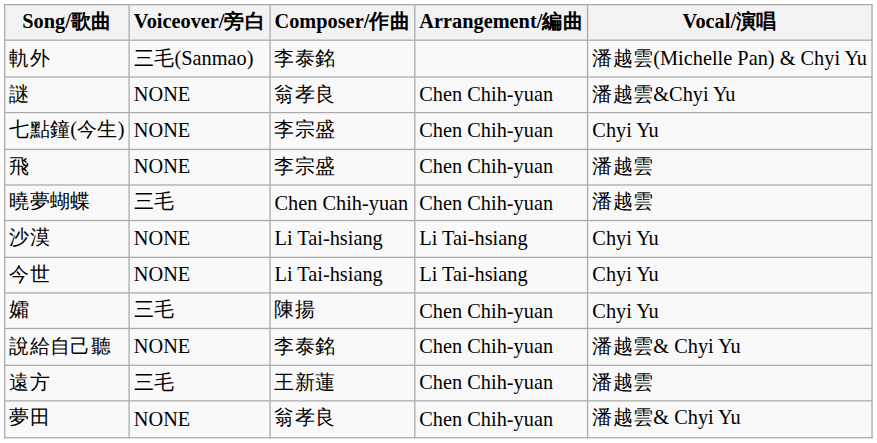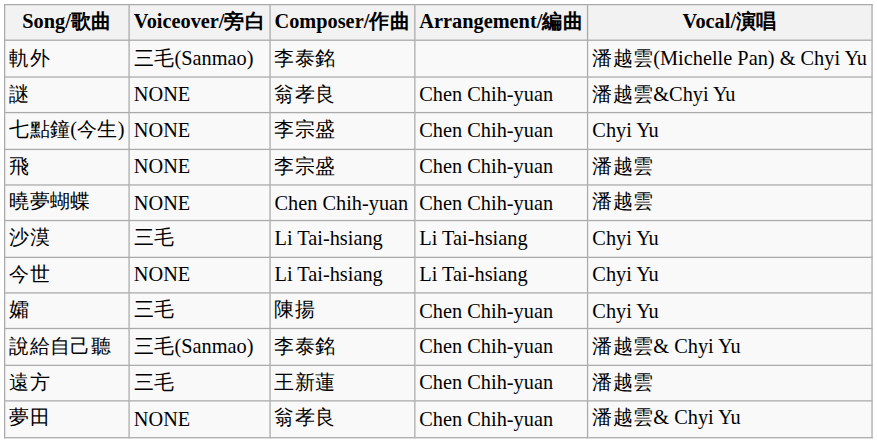曉夢蝴蝶 | Voiceover/旁白: 三毛 -> NONE
沙漠 | Voiceover/旁白: NONE -> 三毛
說給自己聽 | Voiceover/旁白: NONE -> 三毛(Sanmao)
